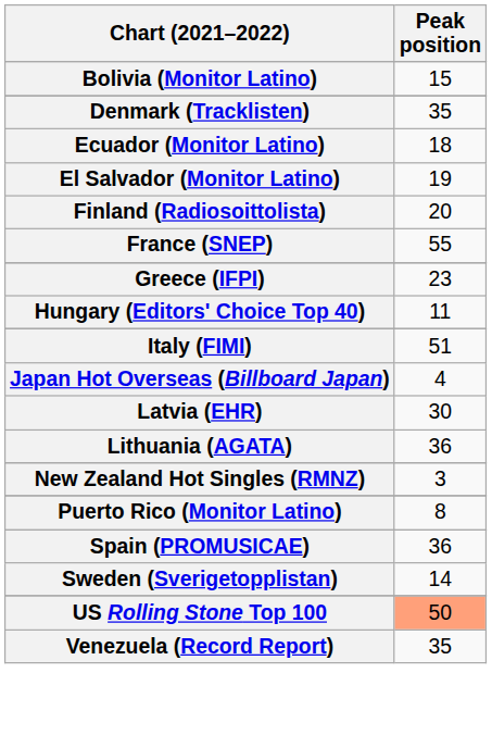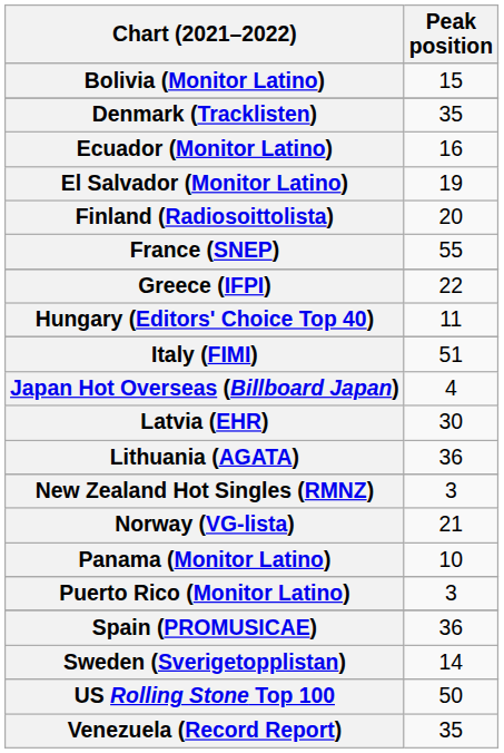Ecuador (Monitor Latino) | Peak position: 18 -> 16
Greece (IFPI) | Peak position: 23 -> 22
+ row: Norway (VG-lista) | 21
+ row: Panama (Monitor Latino) | 10
Puerto Rico (Monitor Latino) | Peak position: 8 -> 3
US Rolling Stone Top 100 | Peak position: lightsalmon background -> no background
